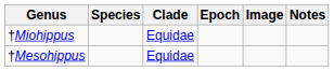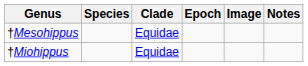rows swapped: †Mesohippus <-> †Miohippus
